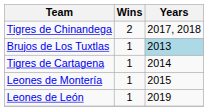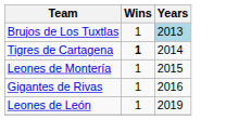- row: Tigres de Chinandega | 2 | 2017, 2018
Tigres de Cartagena | Wins: normal -> bold
+ row: Gigantes de Rivas | 1 | 2016
